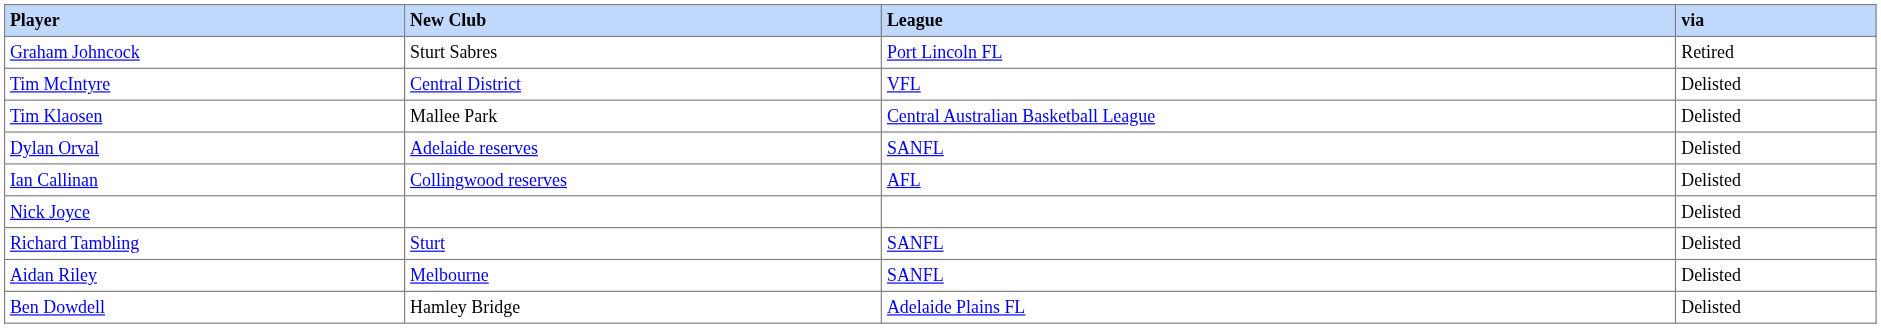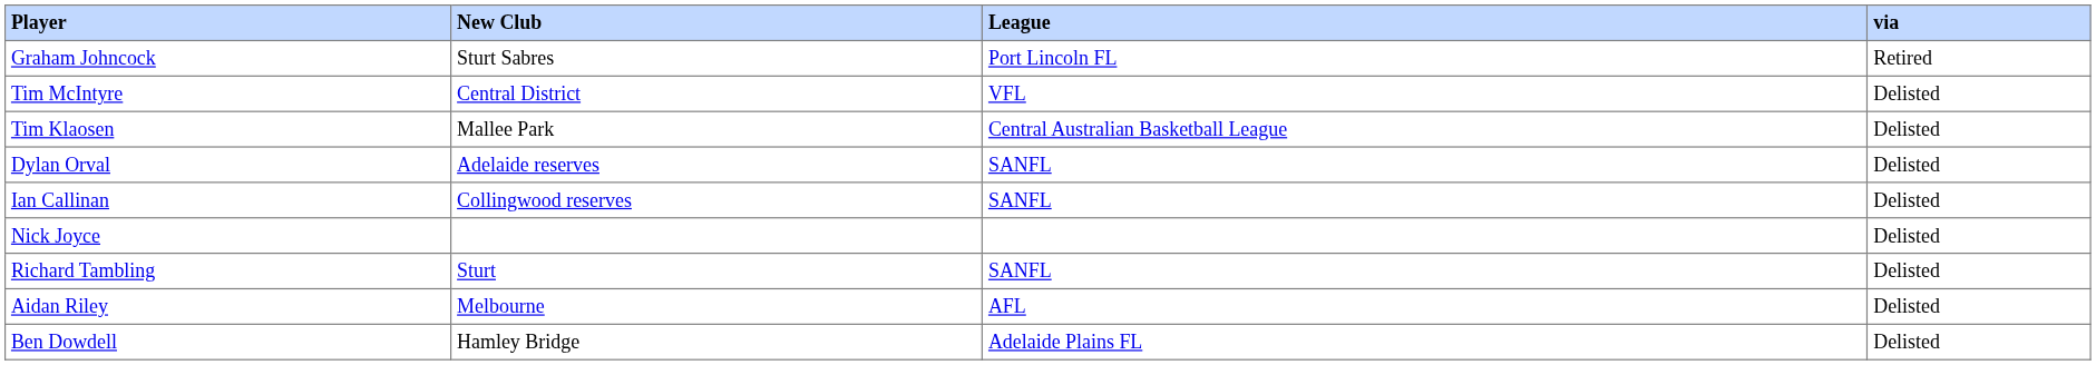Ian Callinan | League: AFL -> SANFL
Aidan Riley | League: SANFL -> AFL
